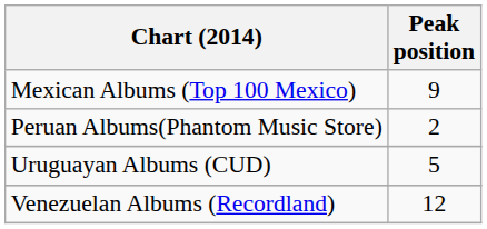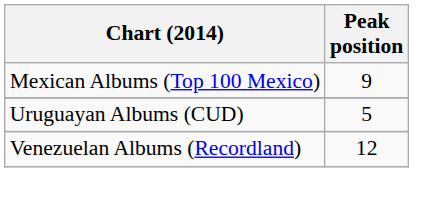- row: Peruan Albums(Phantom Music Store) | 2
